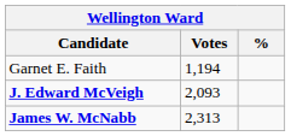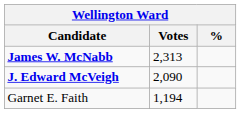rows swapped: James W. McNabb <-> Garnet E. Faith
J. Edward McVeigh | Votes: 2,093 -> 2,090
